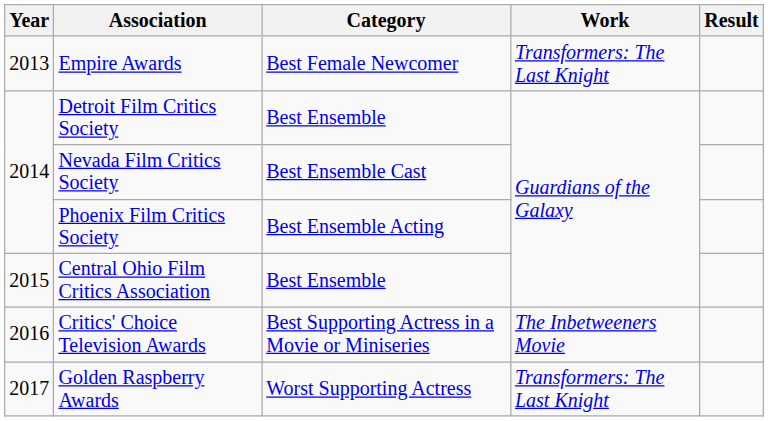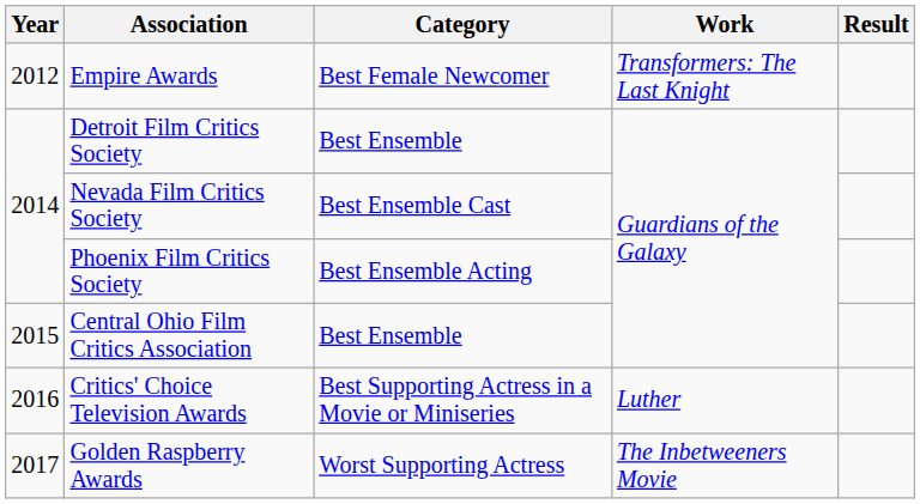Empire Awards | Year: 2013 -> 2012
Critics' Choice Television Awards | Work: The Inbetweeners Movie -> Luther
Golden Raspberry Awards | Work: Transformers: The Last Knight -> The Inbetweeners Movie
